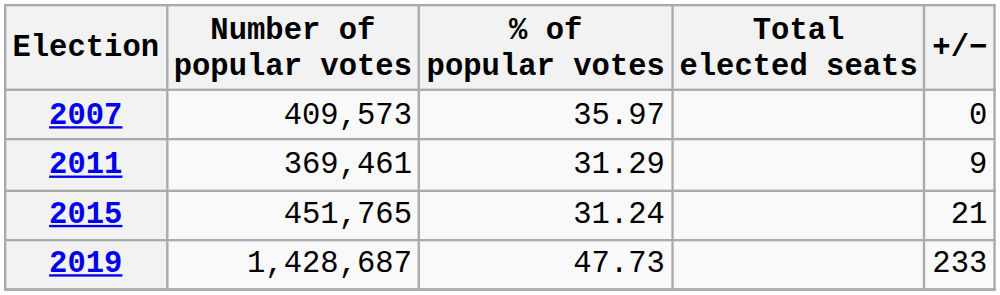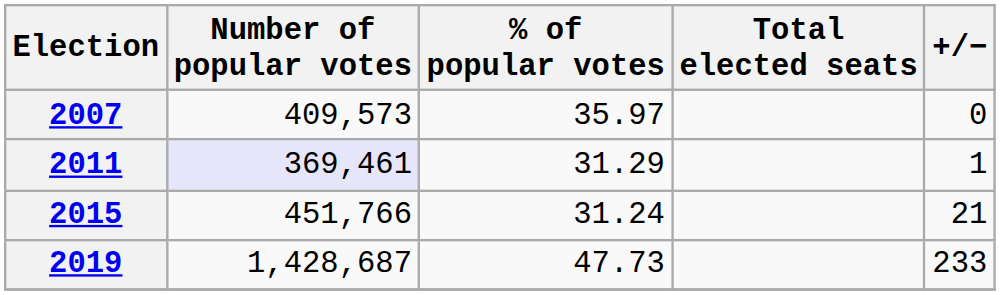2011 | Number of popular votes: no background -> lavender background
2011 | +/−: 9 -> 1
2015 | Number of popular votes: 451,765 -> 451,766
